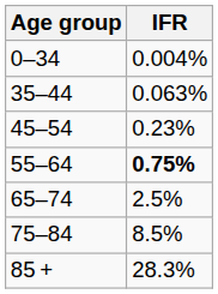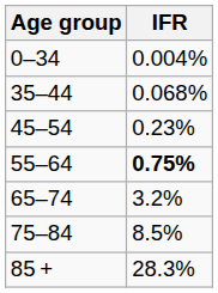35–44 | IFR: 0.063% -> 0.068%
65–74 | IFR: 2.5% -> 3.2%
